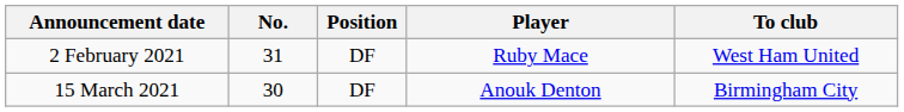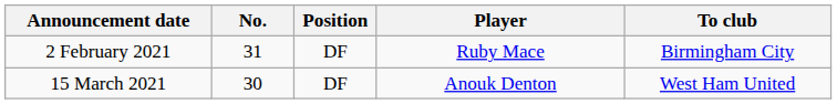2 February 2021 | To club: West Ham United -> Birmingham City
15 March 2021 | To club: Birmingham City -> West Ham United
